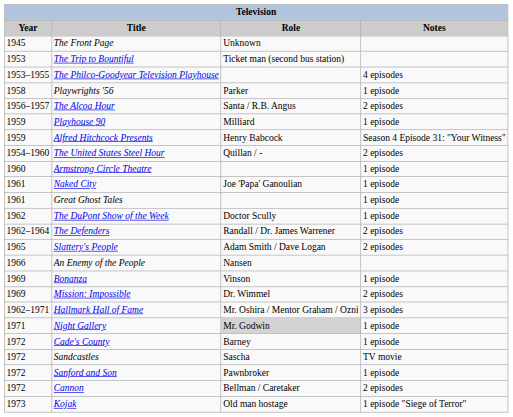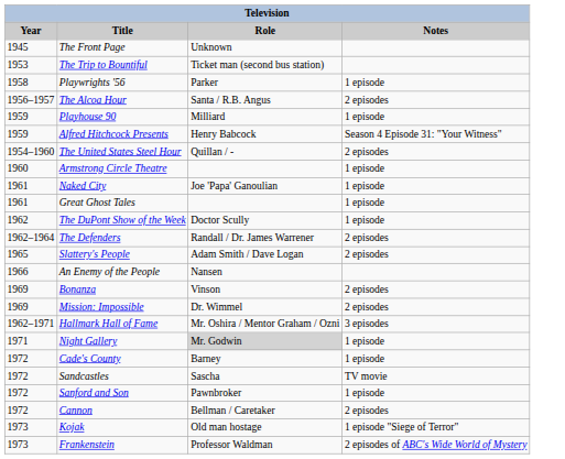- row: 1953–1955 | The Philco-Goodyear Television Playhouse | 4 episodes
Bonanza | Notes: 1 episode -> 2 episodes
+ row: 1973 | Frankenstein | Professor Waldman | 2 episodes of ABC's Wide World of Mystery
